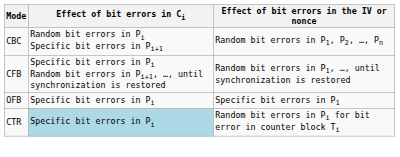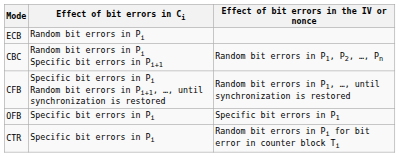+ row: ECB | Random bit errors in Pi
CTR | Effect of bit errors in Ci: lightblue background -> no background
